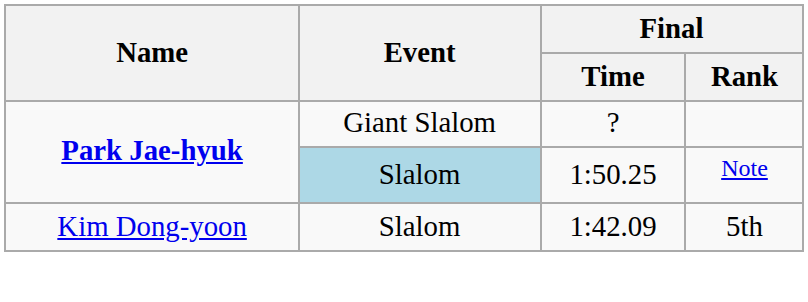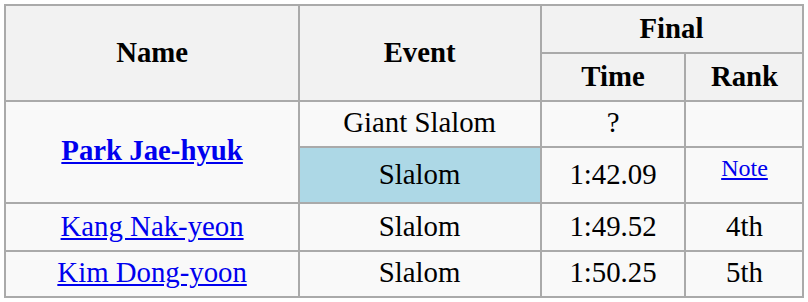Note | Final / Time: 1:50.25 -> 1:42.09
+ row: Kang Nak-yeon | Slalom | 1:49.52 | 4th
5th | Final / Time: 1:42.09 -> 1:50.25
